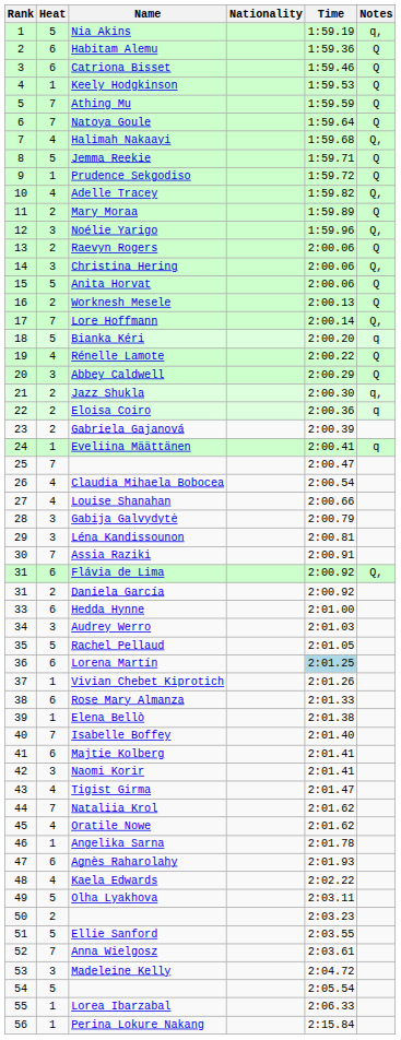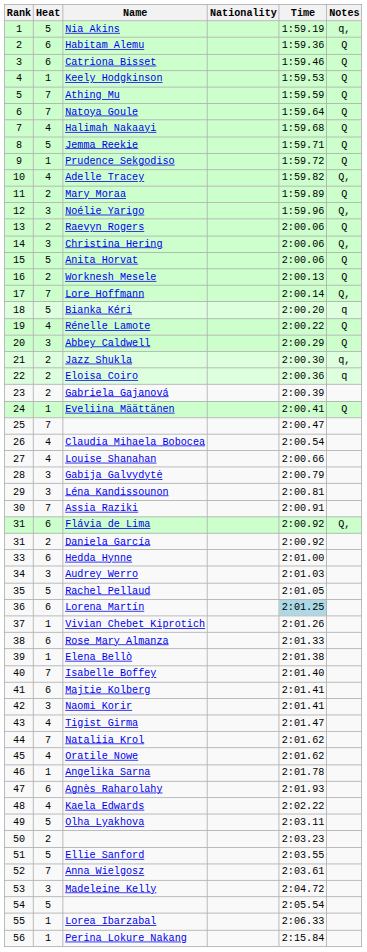Halimah Nakaayi | Notes: Q, -> Q
Eveliina Määttänen | Notes: q -> Q
